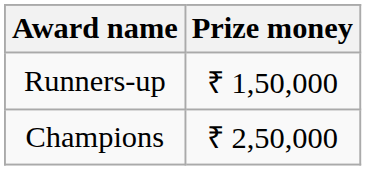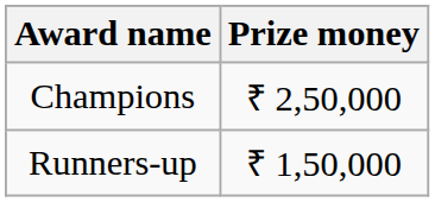rows swapped: Champions <-> Runners-up
